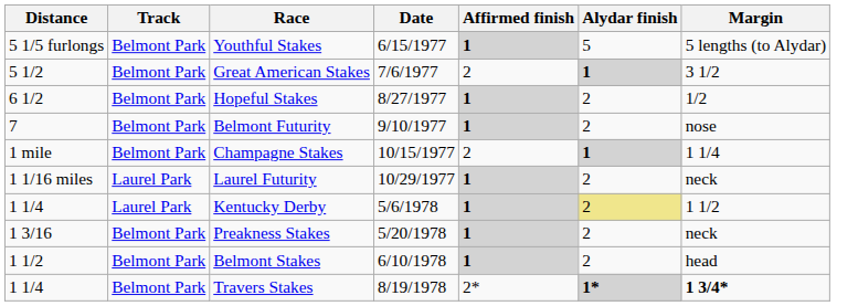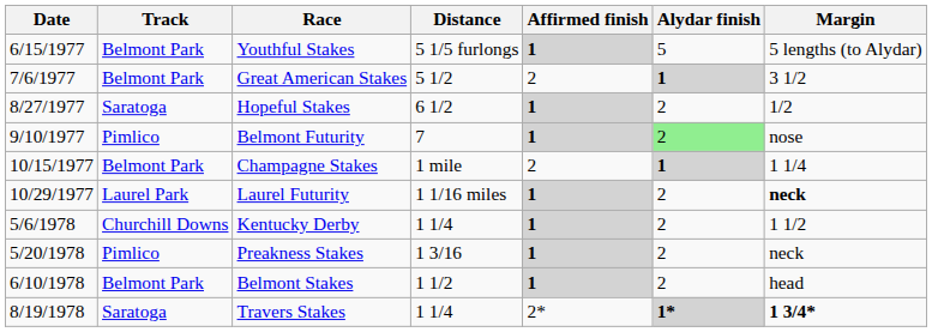columns swapped: Date <-> Distance
Hopeful Stakes | Track: Belmont Park -> Saratoga
Belmont Futurity | Track: Belmont Park -> Pimlico
Belmont Futurity | Alydar finish: no background -> lightgreen background
Laurel Futurity | Margin: normal -> bold
Kentucky Derby | Track: Laurel Park -> Churchill Downs
Kentucky Derby | Alydar finish: khaki background -> no background
Preakness Stakes | Track: Belmont Park -> Pimlico
Travers Stakes | Track: Belmont Park -> Saratoga
